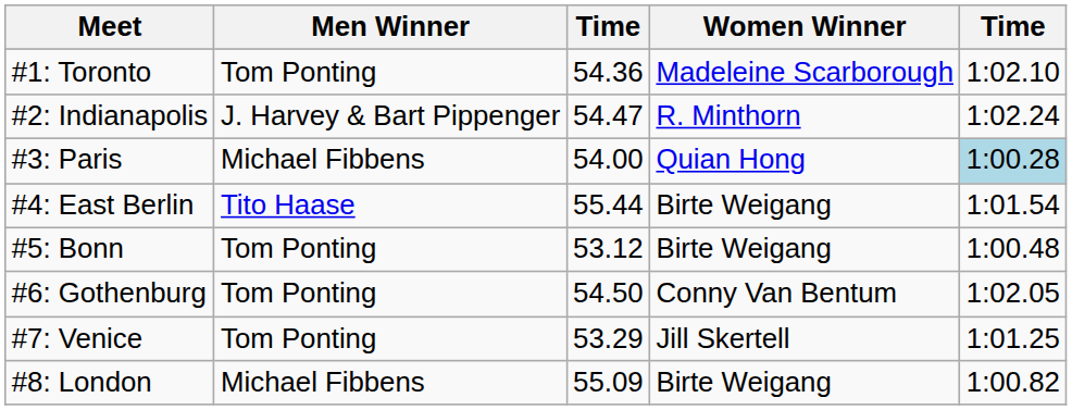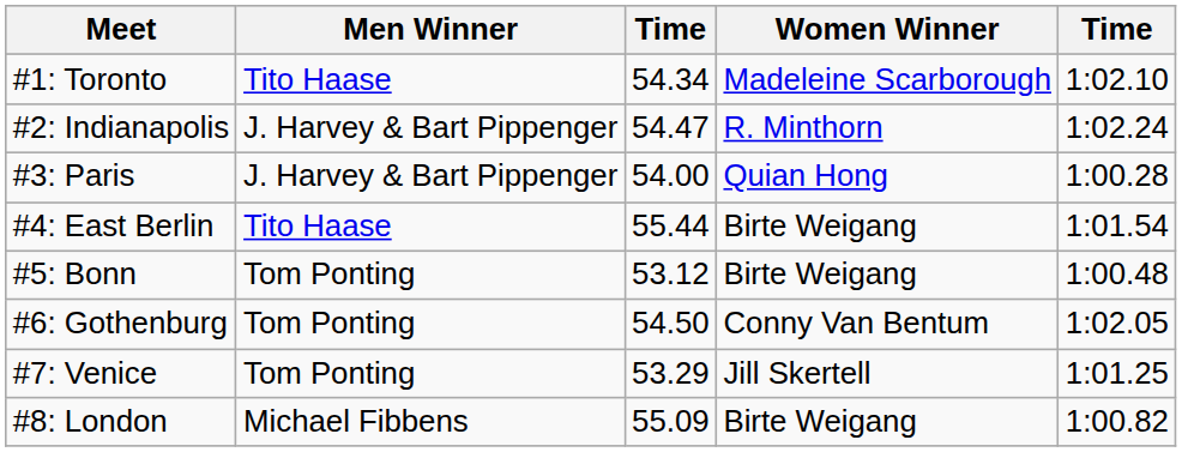#1: Toronto | Men Winner: Tom Ponting -> Tito Haase
#1: Toronto | column 3: 54.36 -> 54.34
#3: Paris | Men Winner: Michael Fibbens -> J. Harvey & Bart Pippenger
#3: Paris | column 5: lightblue background -> no background
